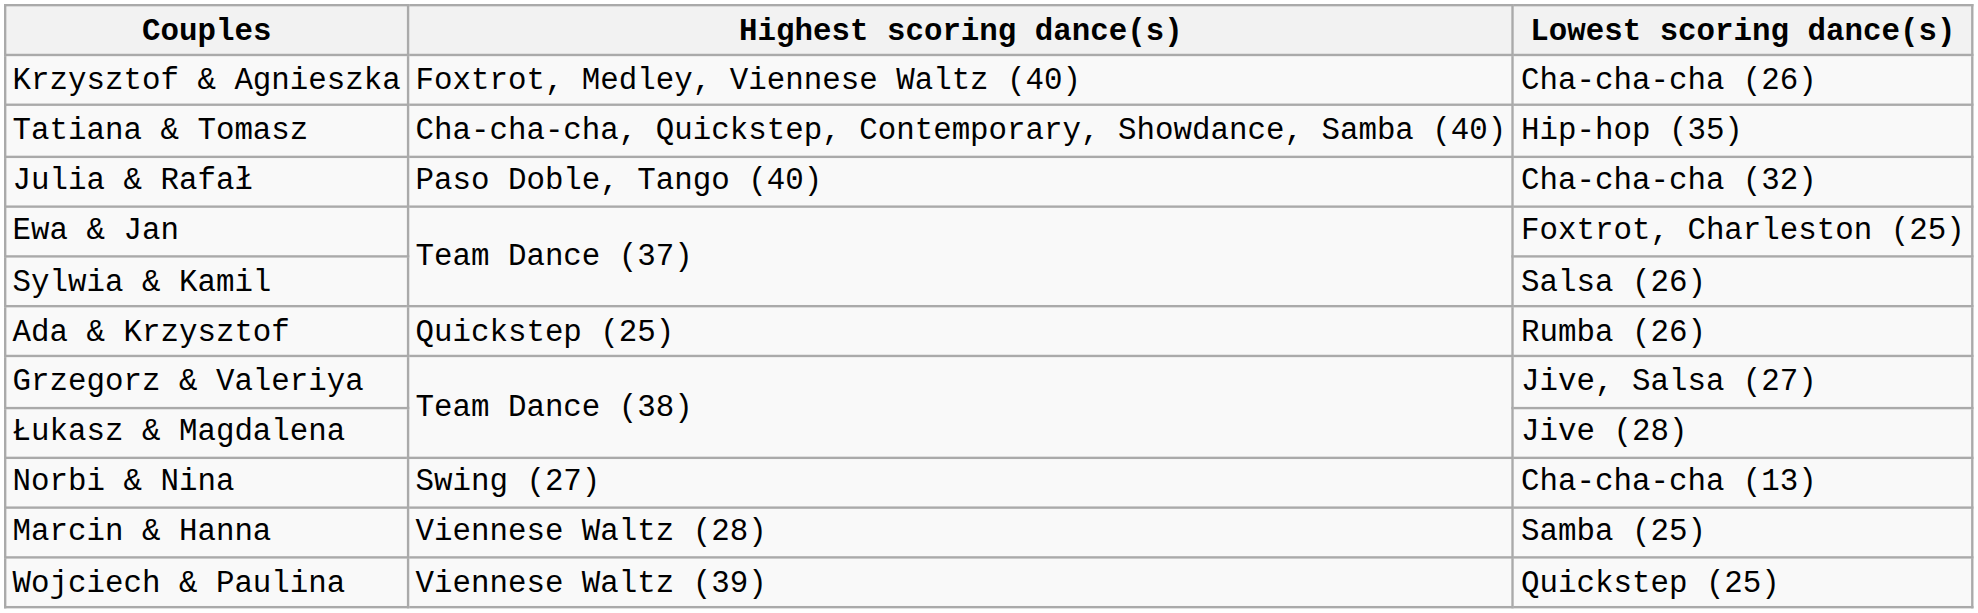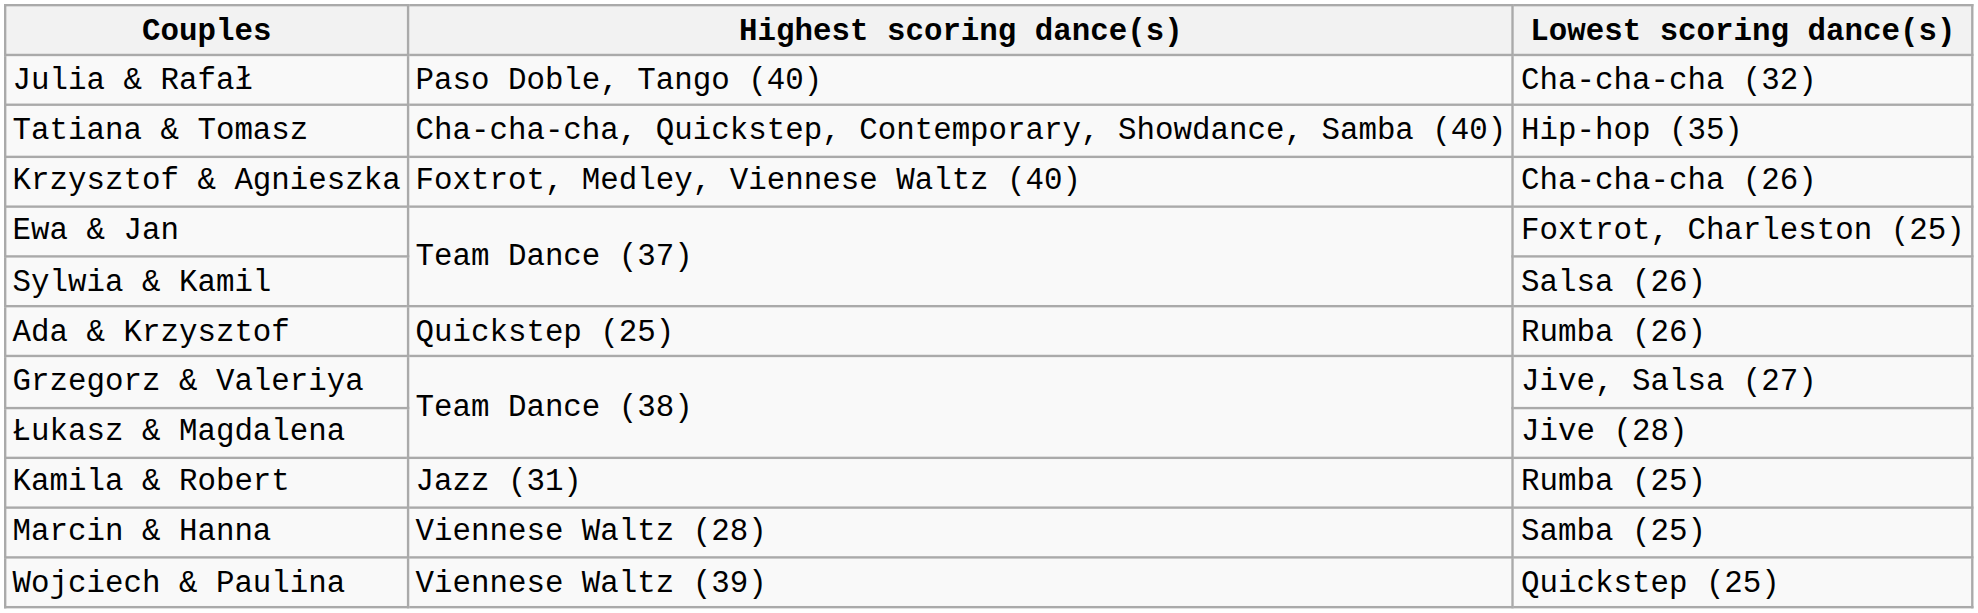rows swapped: Krzysztof & Agnieszka <-> Julia & Rafał
+ row: Kamila & Robert | Jazz (31) | Rumba (25)
- row: Norbi & Nina | Swing (27) | Cha-cha-cha (13)
